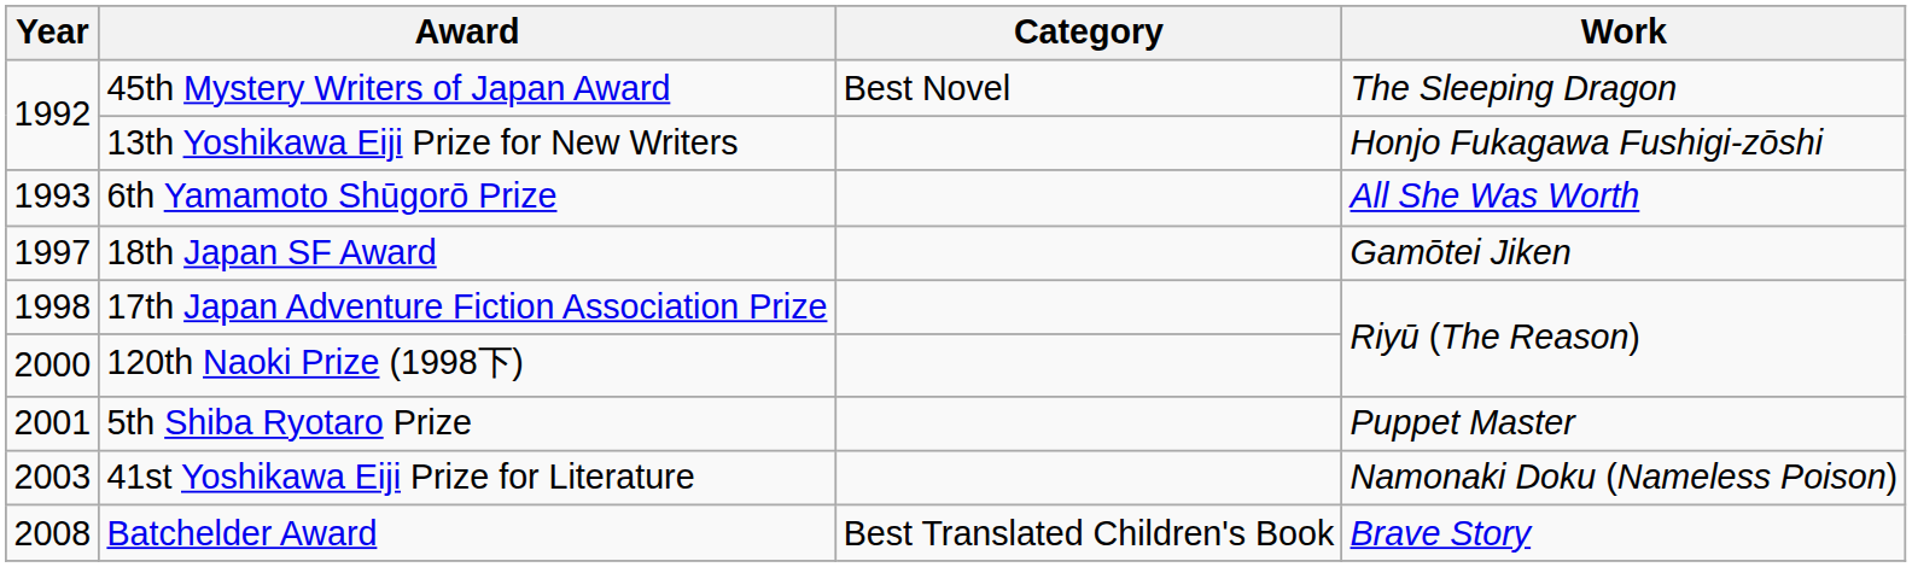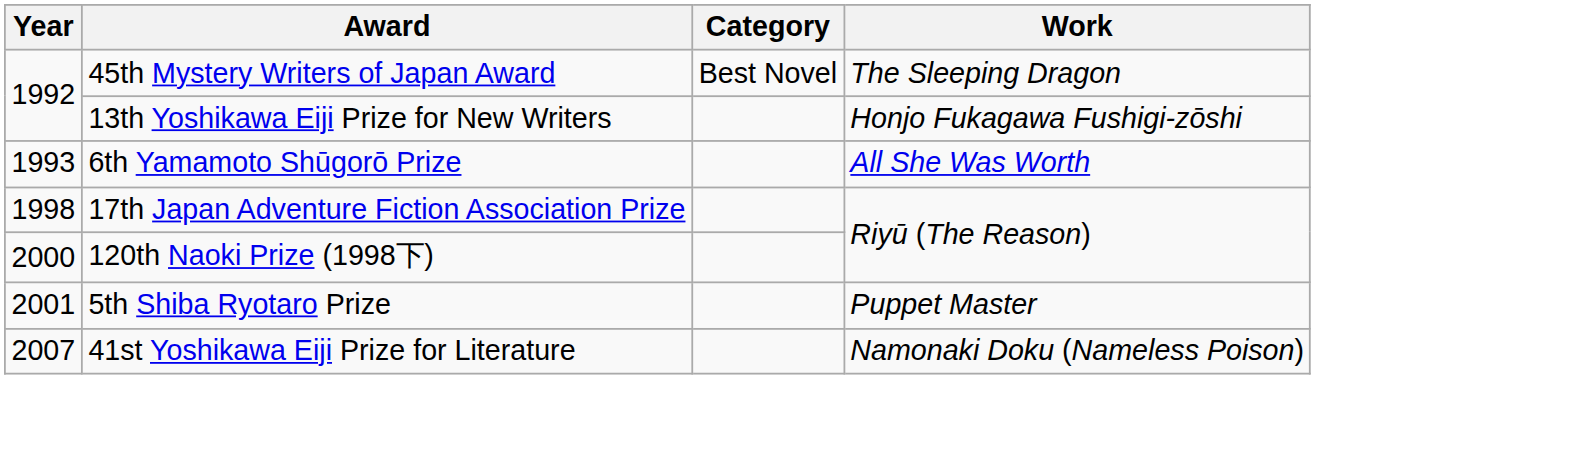- row: 1997 | 18th Japan SF Award | Gamōtei Jiken
41st Yoshikawa Eiji Prize for Literature | Year: 2003 -> 2007
- row: 2008 | Batchelder Award | Best Translated Children's Book | Brave Story
